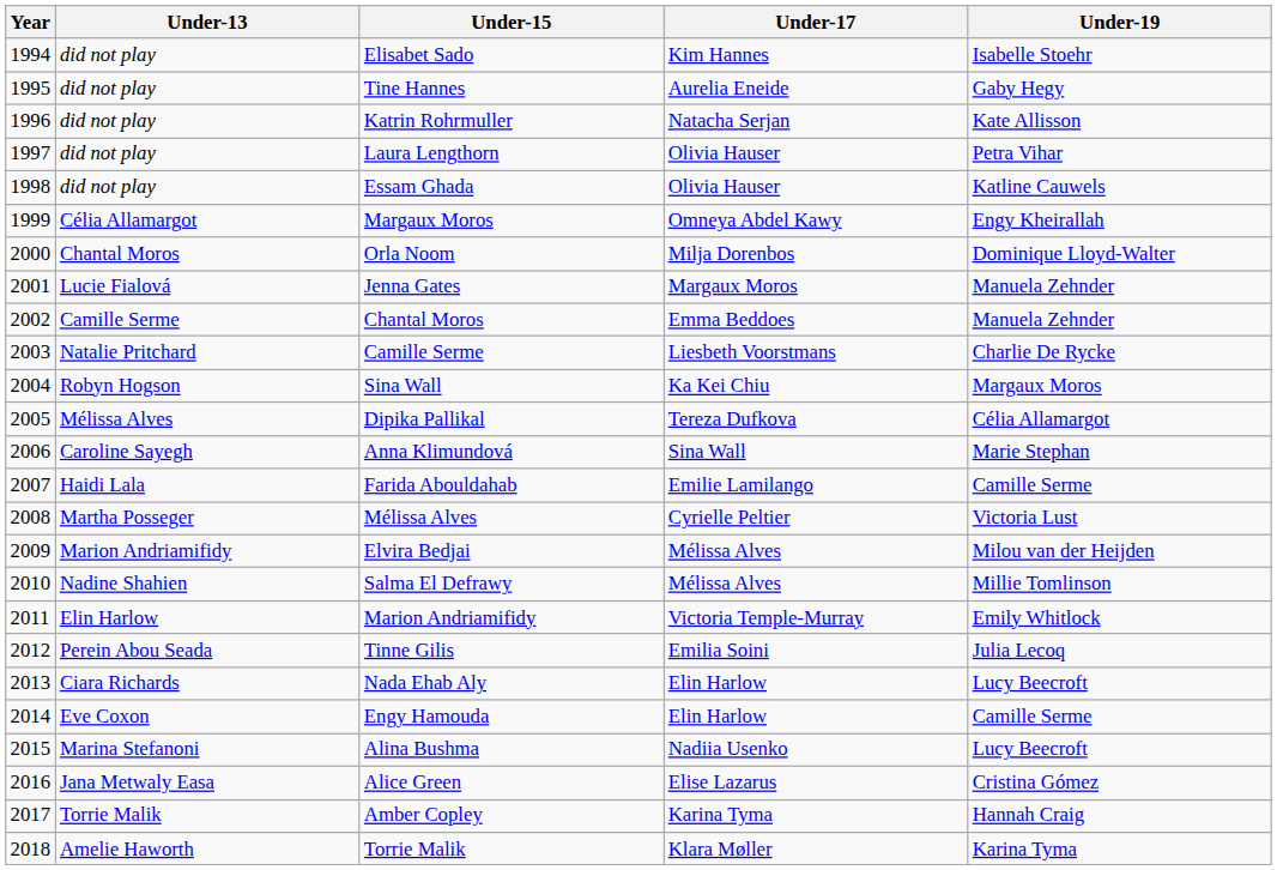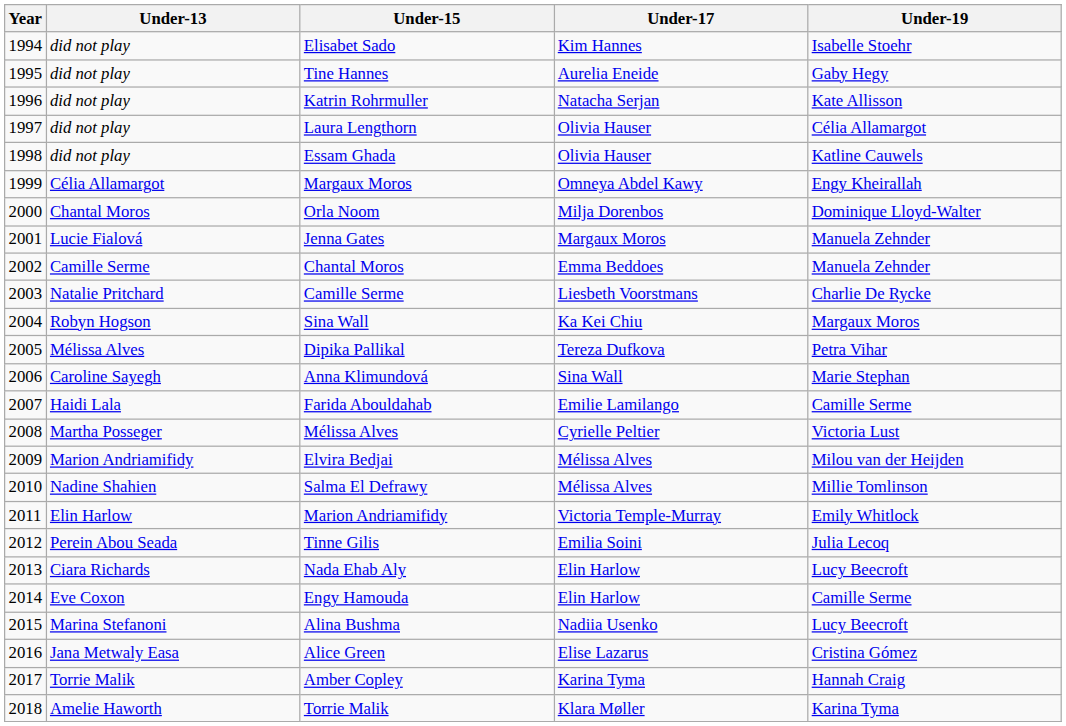Laura Lengthorn | Under-19: Petra Vihar -> Célia Allamargot
Dipika Pallikal | Under-19: Célia Allamargot -> Petra Vihar
